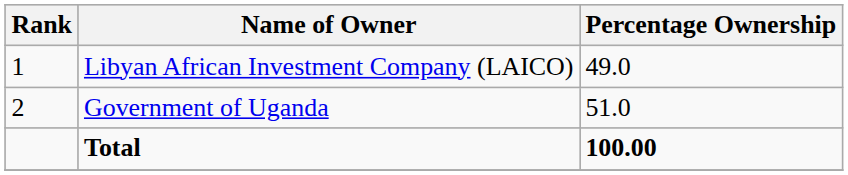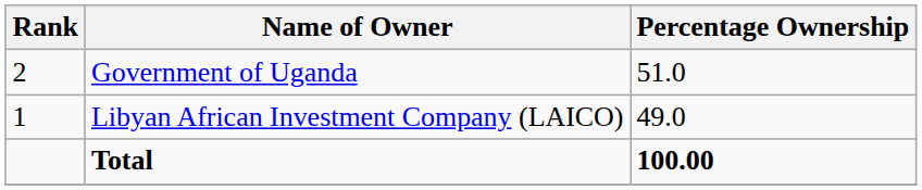rows swapped: Libyan African Investment Company (LAICO) <-> Government of Uganda
